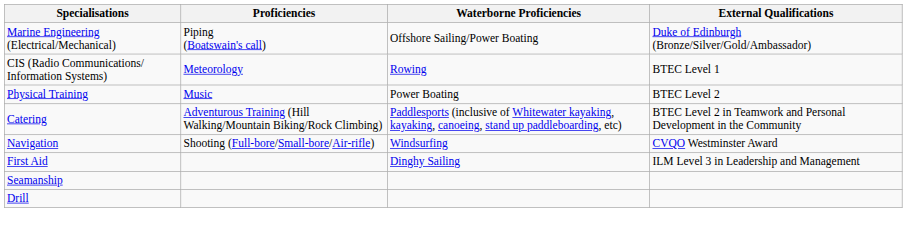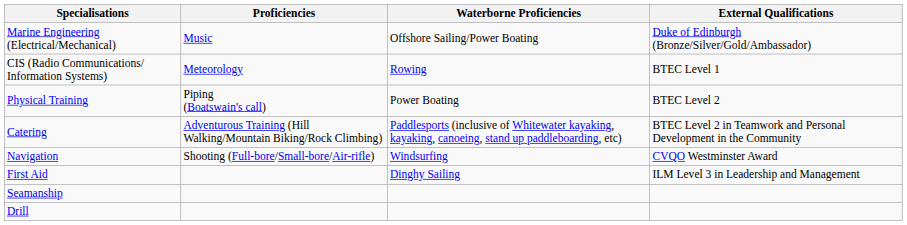Marine Engineering (Electrical/Mechanical) | Proficiencies: Piping (Boatswain's call) -> Music
Physical Training | Proficiencies: Music -> Piping (Boatswain's call)
